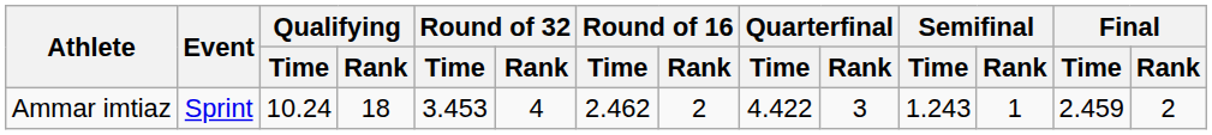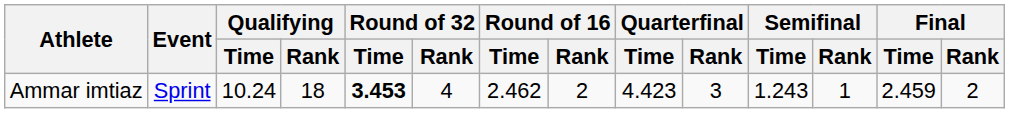Ammar imtiaz | Round of 32 / Time: normal -> bold
Ammar imtiaz | Quarterfinal / Time: 4.422 -> 4.423
